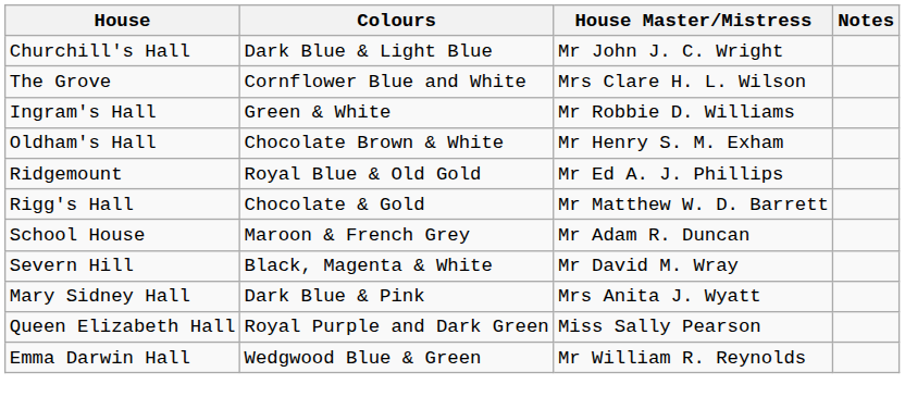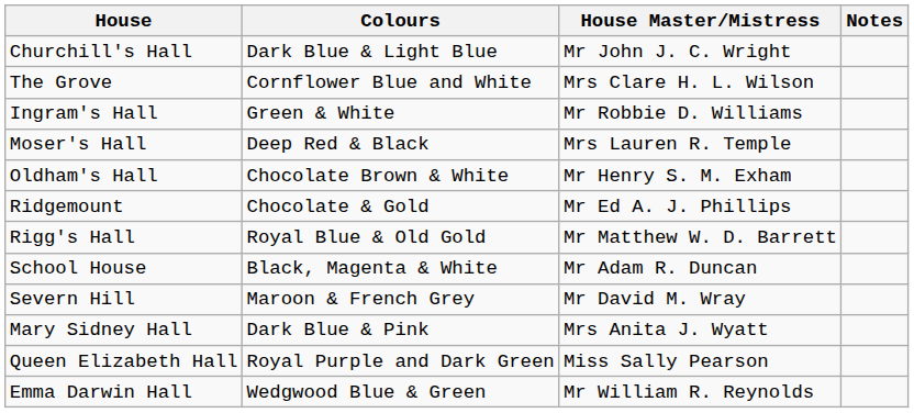+ row: Moser's Hall | Deep Red & Black | Mrs Lauren R. Temple
Ridgemount | Colours: Royal Blue & Old Gold -> Chocolate & Gold
Rigg's Hall | Colours: Chocolate & Gold -> Royal Blue & Old Gold
School House | Colours: Maroon & French Grey -> Black, Magenta & White
Severn Hill | Colours: Black, Magenta & White -> Maroon & French Grey
